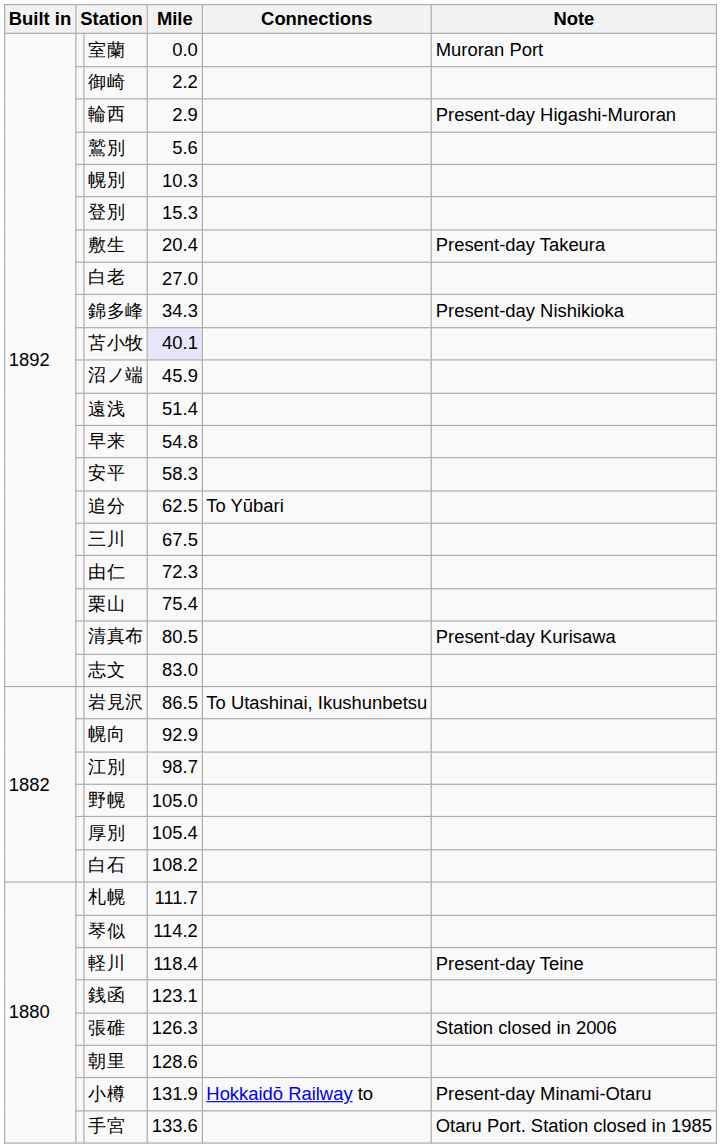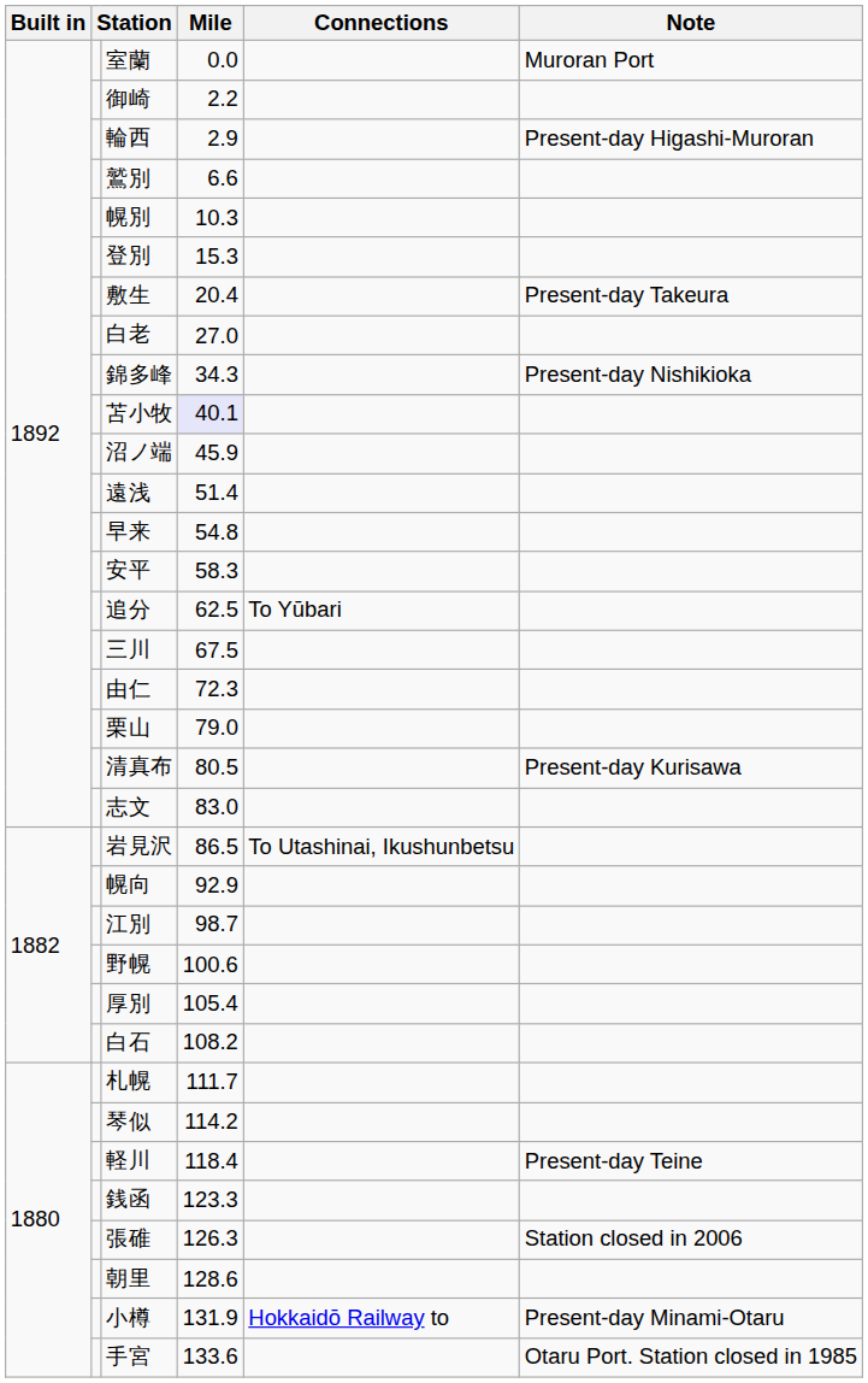鷲別 | Mile: 5.6 -> 6.6
栗山 | Mile: 75.4 -> 79.0
野幌 | Mile: 105.0 -> 100.6
銭函 | Mile: 123.1 -> 123.3
